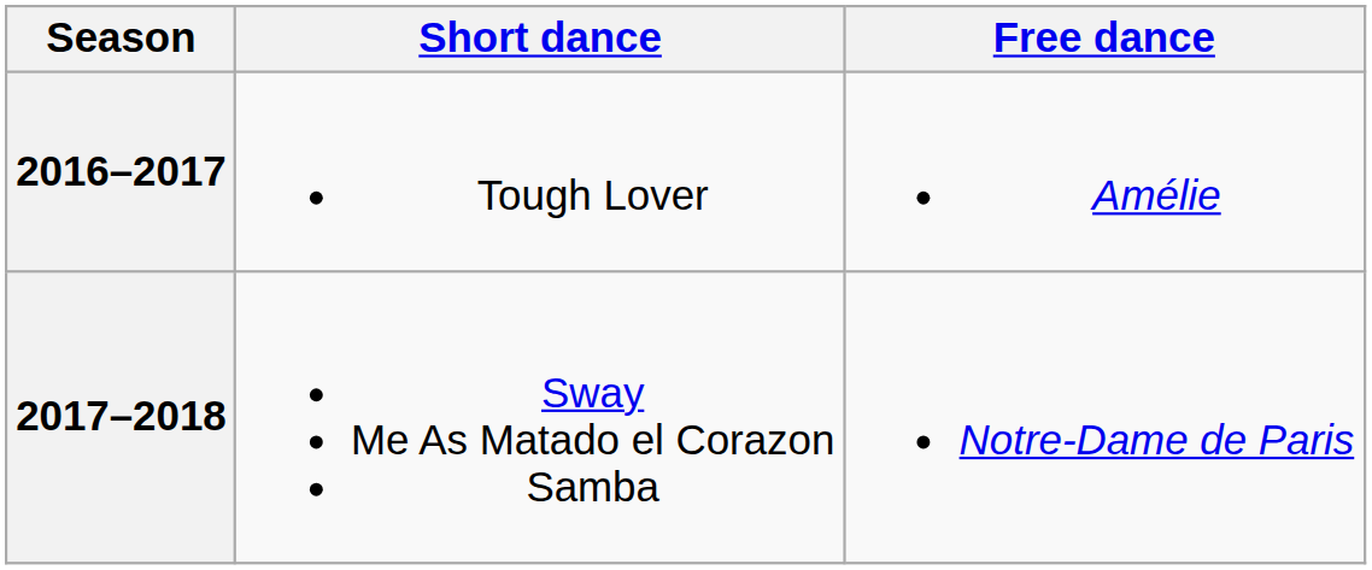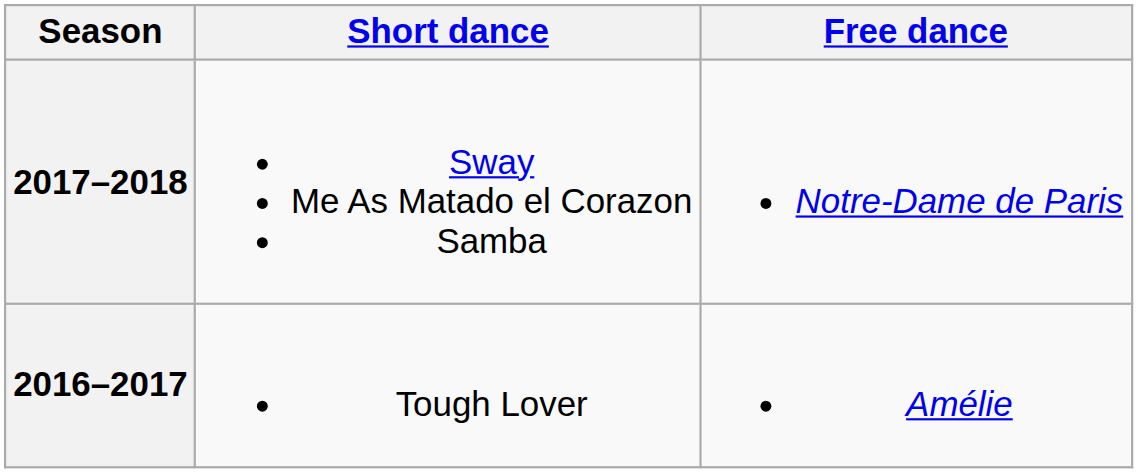rows swapped: 2017–2018 <-> 2016–2017
